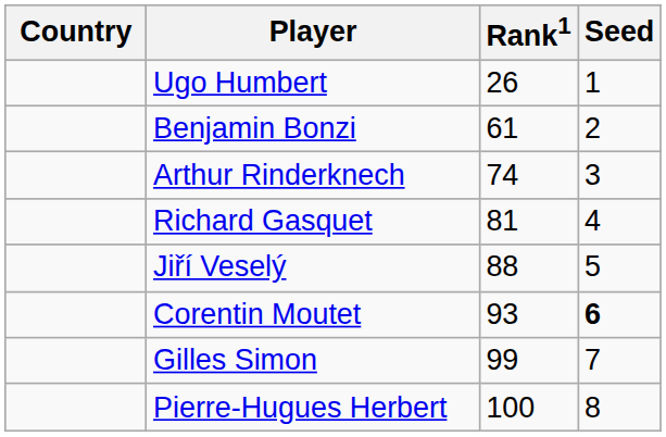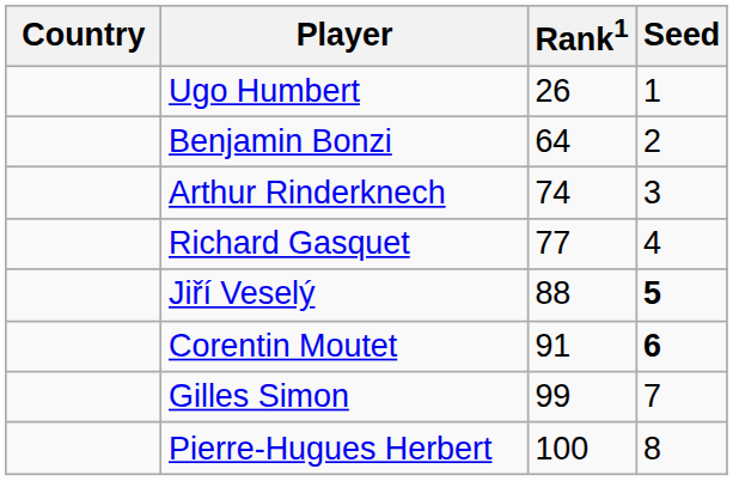Benjamin Bonzi | Rank1: 61 -> 64
Richard Gasquet | Rank1: 81 -> 77
Jiří Veselý | Seed: normal -> bold
Corentin Moutet | Rank1: 93 -> 91
